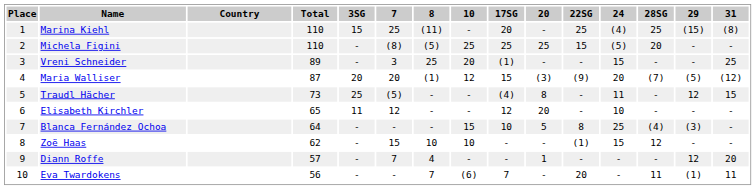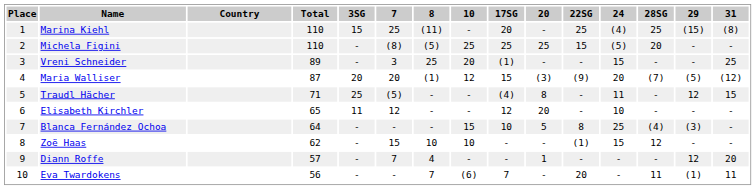Traudl Hächer | Total: 73 -> 71
